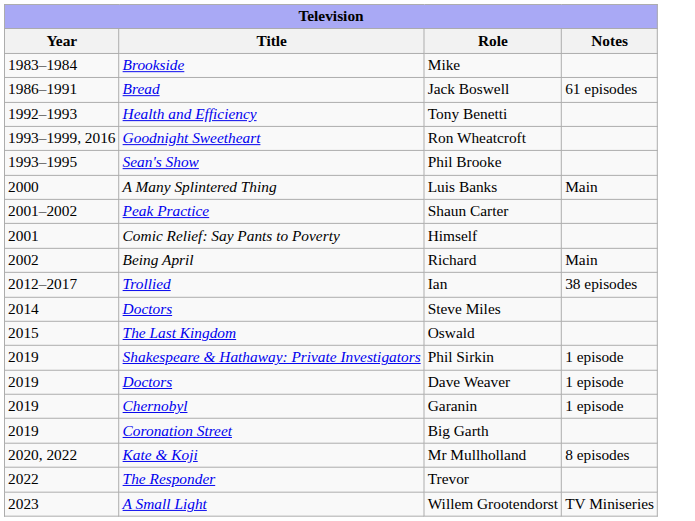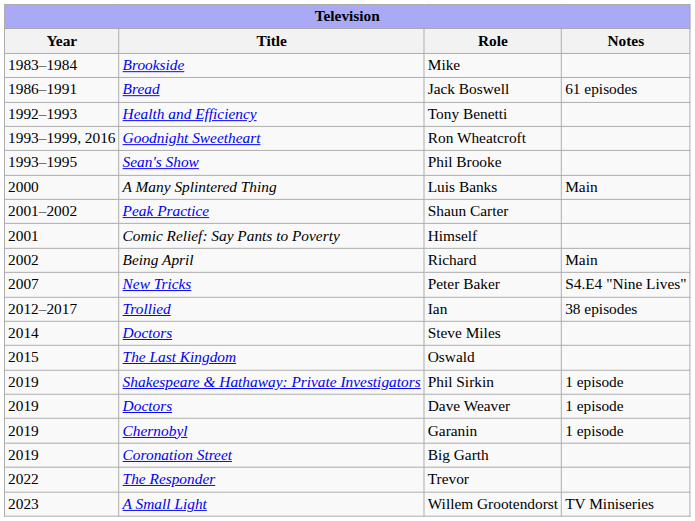+ row: 2007 | New Tricks | Peter Baker | S4.E4 "Nine Lives"
- row: 2020, 2022 | Kate & Koji | Mr Mullholland | 8 episodes
